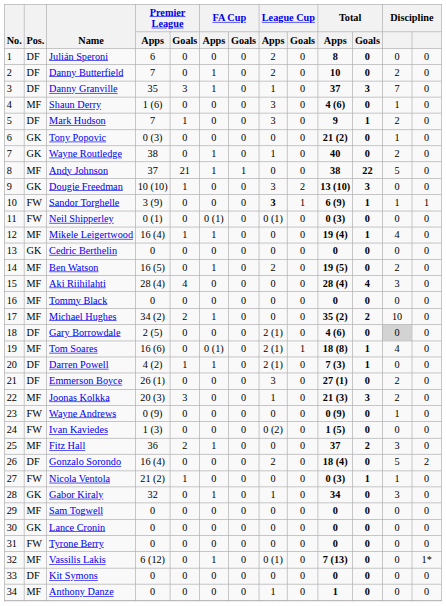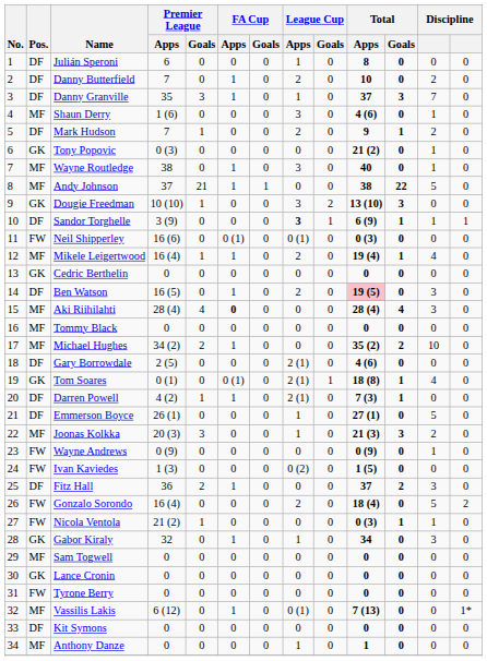Julián Speroni | League Cup / Apps: 2 -> 1
Mark Hudson | League Cup / Apps: 3 -> 2
Wayne Routledge | Pos.: GK -> MF
Wayne Routledge | League Cup / Apps: 1 -> 3
Wayne Routledge | column 12: 2 -> 1
Sandor Torghelle | Pos.: FW -> DF
Neil Shipperley | Premier League / Apps: 0 (1) -> 16 (6)
Mikele Leigertwood | League Cup / Apps: 0 -> 2
Ben Watson | Pos.: MF -> DF
Ben Watson | Total / Apps: no background -> pink background
Ben Watson | column 12: 2 -> 3
Aki Riihilahti | FA Cup / Apps: normal -> bold
Gary Borrowdale | column 12: lightgrey background -> no background
Tom Soares | Pos.: MF -> GK
Tom Soares | Premier League / Apps: 16 (6) -> 0 (1)
Emmerson Boyce | League Cup / Apps: 3 -> 1
Emmerson Boyce | column 12: 2 -> 5
Fitz Hall | Pos.: MF -> DF
Gonzalo Sorondo | Pos.: DF -> FW
